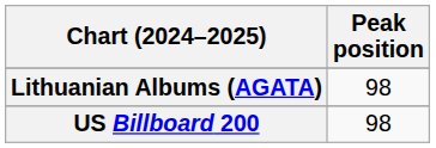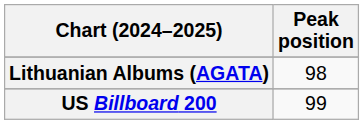US Billboard 200 | Peak position: 98 -> 99
